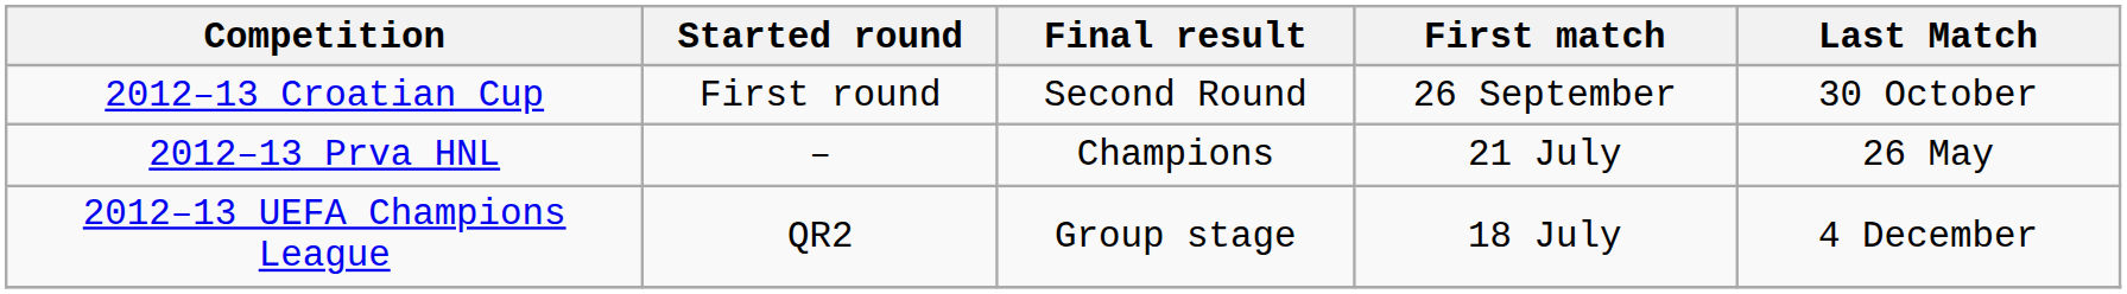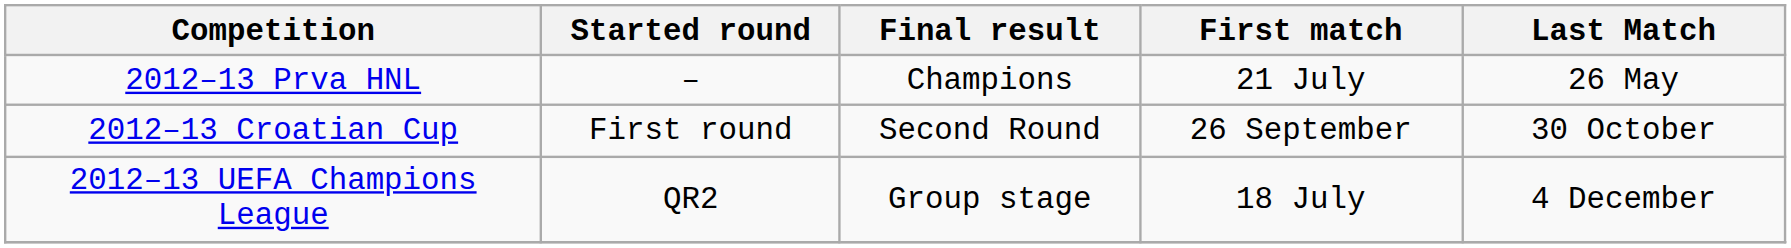rows swapped: 2012–13 Prva HNL <-> 2012–13 Croatian Cup
